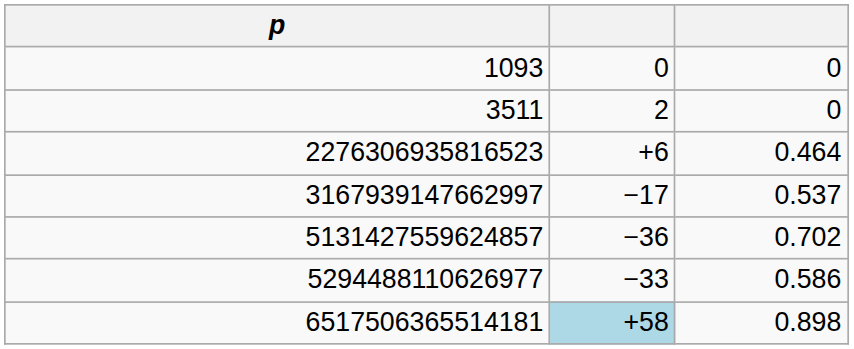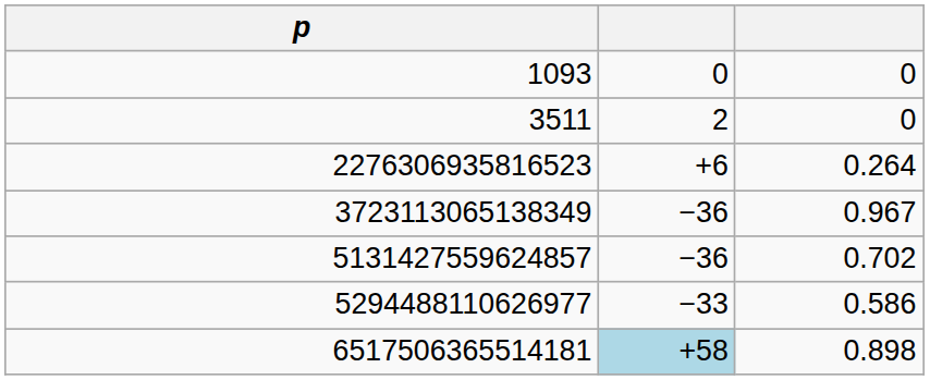2276306935816523 | column 3: 0.464 -> 0.264
- row: 3167939147662997 | −17 | 0.537
+ row: 3723113065138349 | −36 | 0.967
